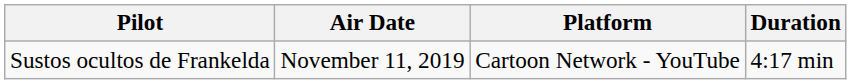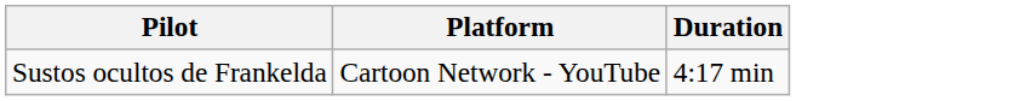- column: Air Date | November 11, 2019
